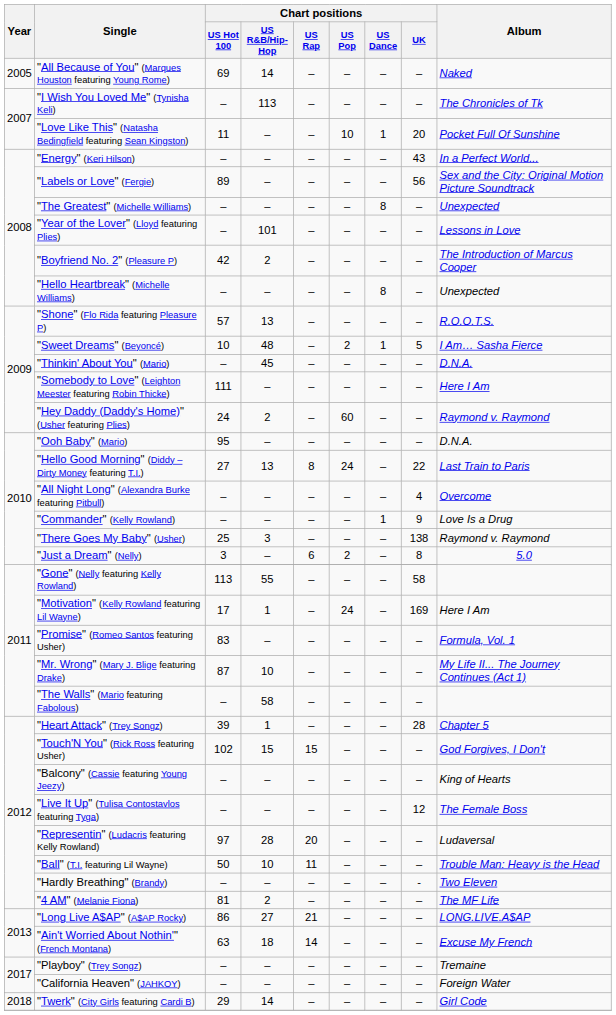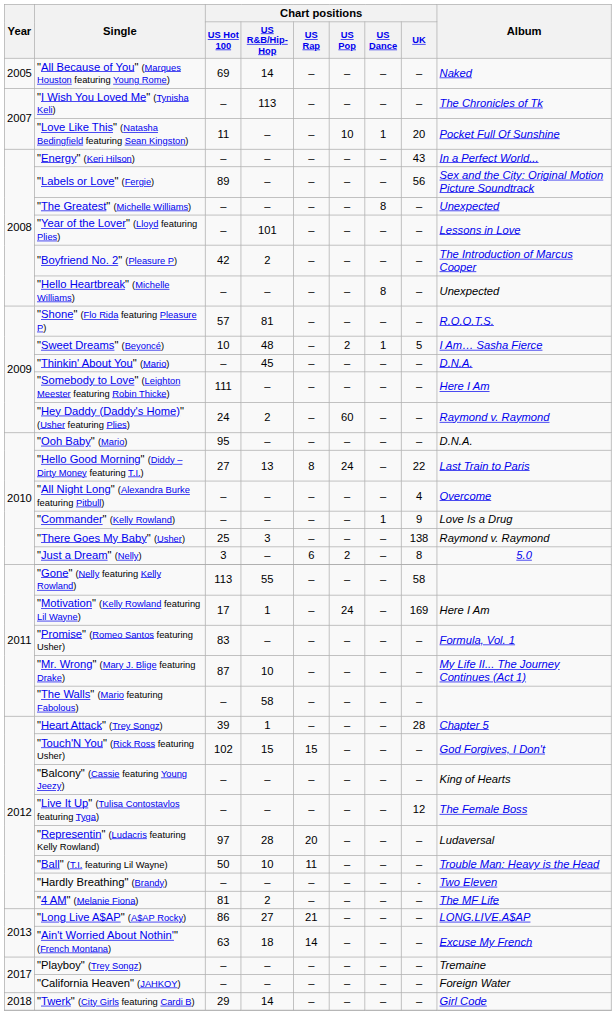"Shone" (Flo Rida featuring Pleasure P) | Chart positions / US R&B/Hip-Hop: 13 -> 81
